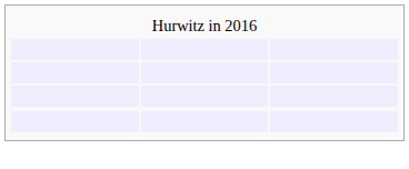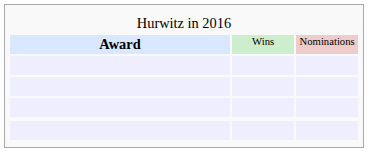+ row: Award | Wins | Nominations
